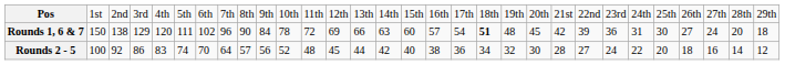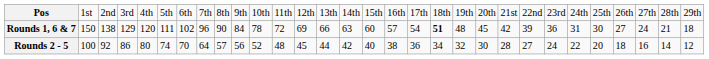Rounds 1, 6 & 7 | column 29: 20 -> 21
Rounds 2 - 5 | column 5: 83 -> 80
